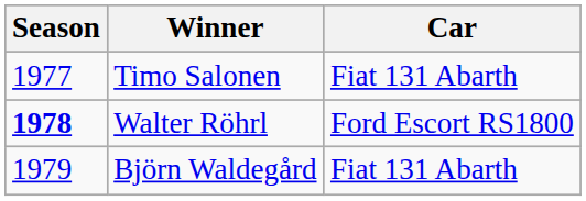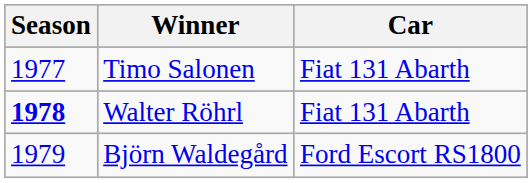Walter Röhrl | Car: Ford Escort RS1800 -> Fiat 131 Abarth
Björn Waldegård | Car: Fiat 131 Abarth -> Ford Escort RS1800
